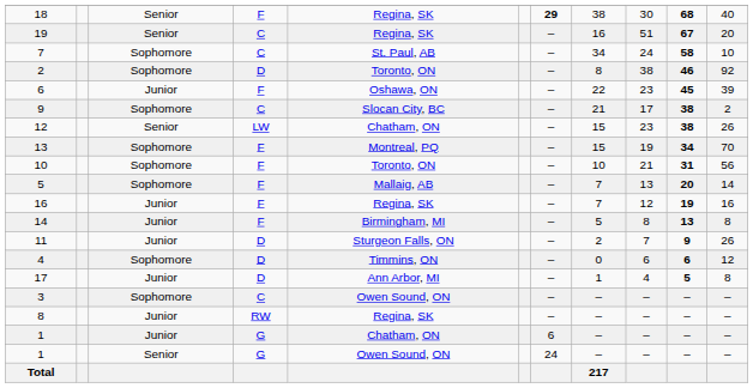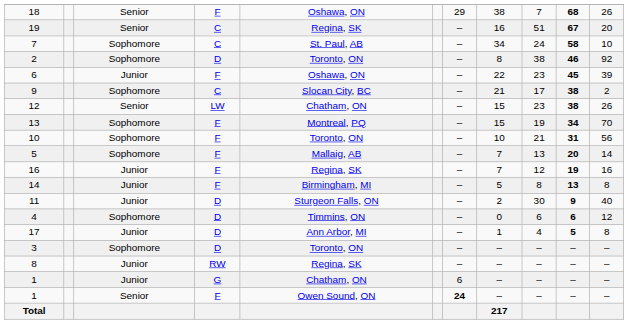18 | column 5: Regina, SK -> Oshawa, ON
18 | column 7: bold -> normal
18 | column 9: 30 -> 7
18 | column 11: 40 -> 26
11 | column 9: 7 -> 30
11 | column 11: 26 -> 40
3 | column 4: C -> D
3 | column 5: Owen Sound, ON -> Toronto, ON
1 / Senior | column 4: G -> F
1 / Senior | column 7: normal -> bold
